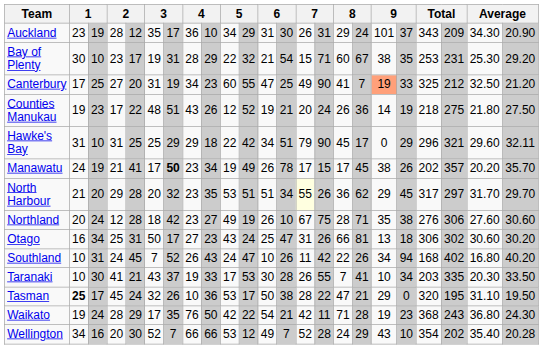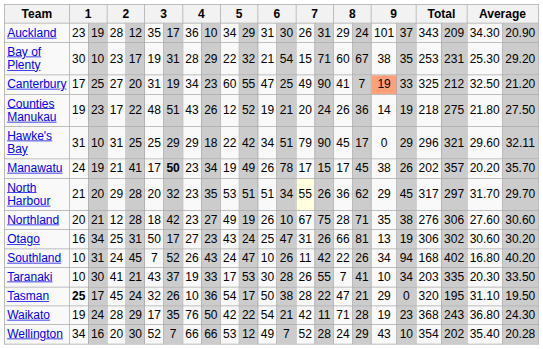Northland | column 3: 24 -> 21
Otago | column 19: 18 -> 19
Tasman | column 10: 53 -> 54
